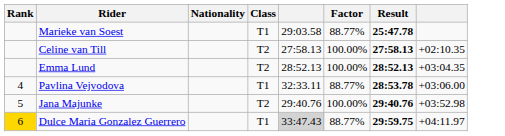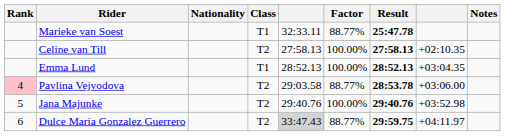+ column: Notes
Marieke van Soest | column 5: 29:03.58 -> 32:33.11
Emma Lund | Class: T2 -> T1
Pavlina Vejvodova | Rank: no background -> pink background
Pavlina Vejvodova | Class: T1 -> T2
Pavlina Vejvodova | column 5: 32:33.11 -> 29:03.58
Dulce Maria Gonzalez Guerrero | Rank: gold background -> no background
Dulce Maria Gonzalez Guerrero | Class: T1 -> T2
